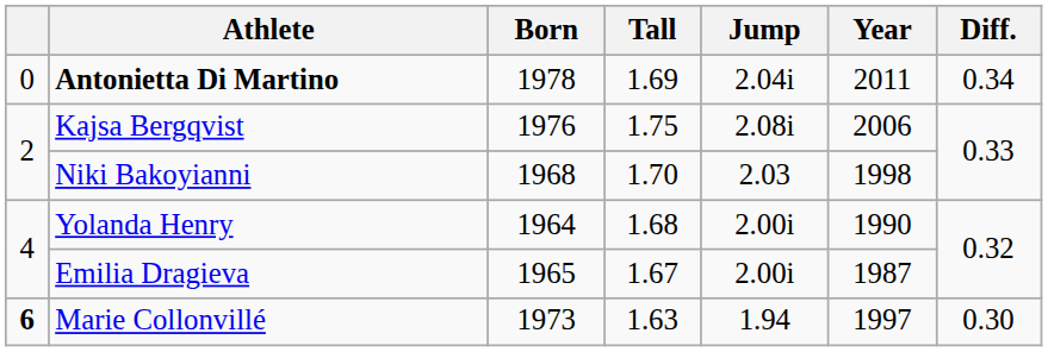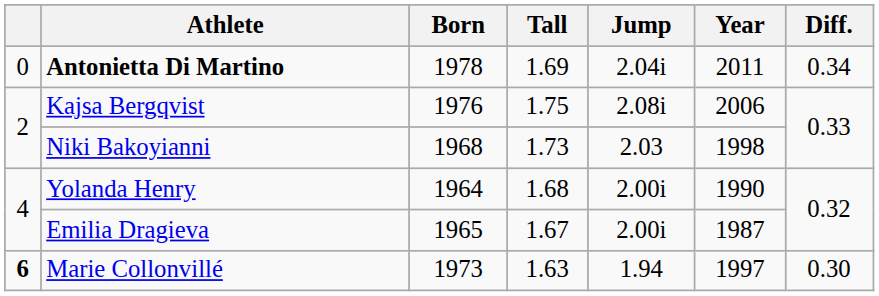Niki Bakoyianni | Tall: 1.70 -> 1.73
